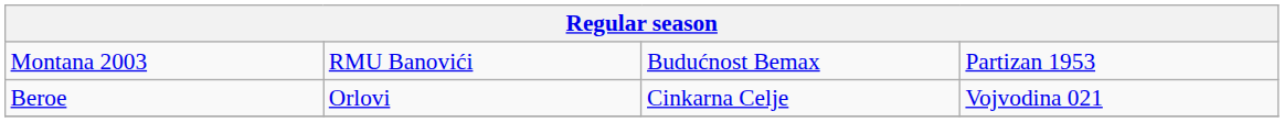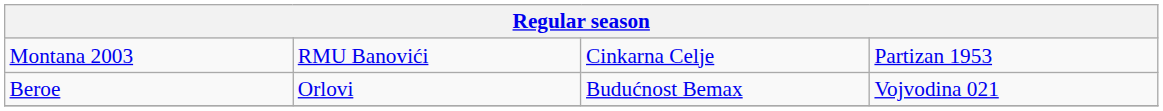Montana 2003 | column 3: Budućnost Bemax -> Cinkarna Celje
Beroe | column 3: Cinkarna Celje -> Budućnost Bemax
